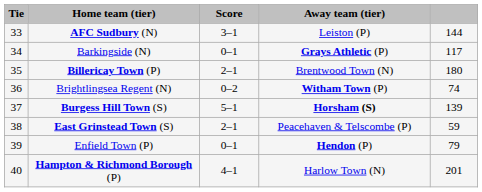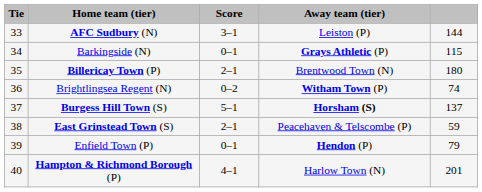Barkingside (N) | column 5: 117 -> 115
Burgess Hill Town (S) | column 5: 139 -> 137
